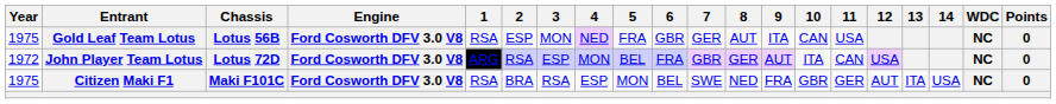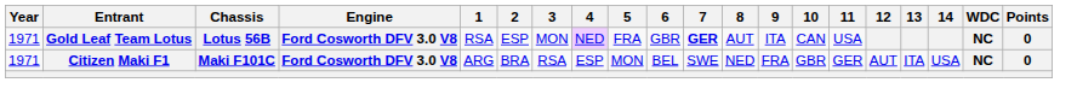Gold Leaf Team Lotus | Year: 1975 -> 1971
Gold Leaf Team Lotus | 7: normal -> bold
- row: 1972 | John Player Team Lotus | Lotus 72D | Ford Cosworth DFV 3.0 V8 | ARG | RSA | ESP | MON | BEL | FRA | GBR | GER | AUT | ITA | CAN | USA | NC | 0
Citizen Maki F1 | Year: 1975 -> 1971
Citizen Maki F1 | 1: RSA -> ARG
